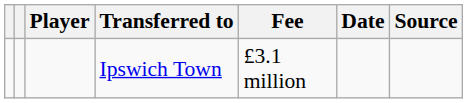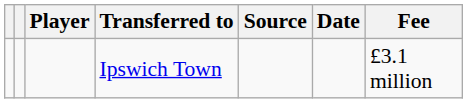columns swapped: Fee <-> Source
